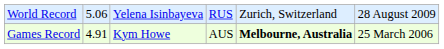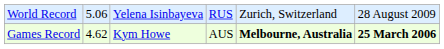Games Record | column 2: 4.91 -> 4.62
Games Record | column 6: normal -> bold
